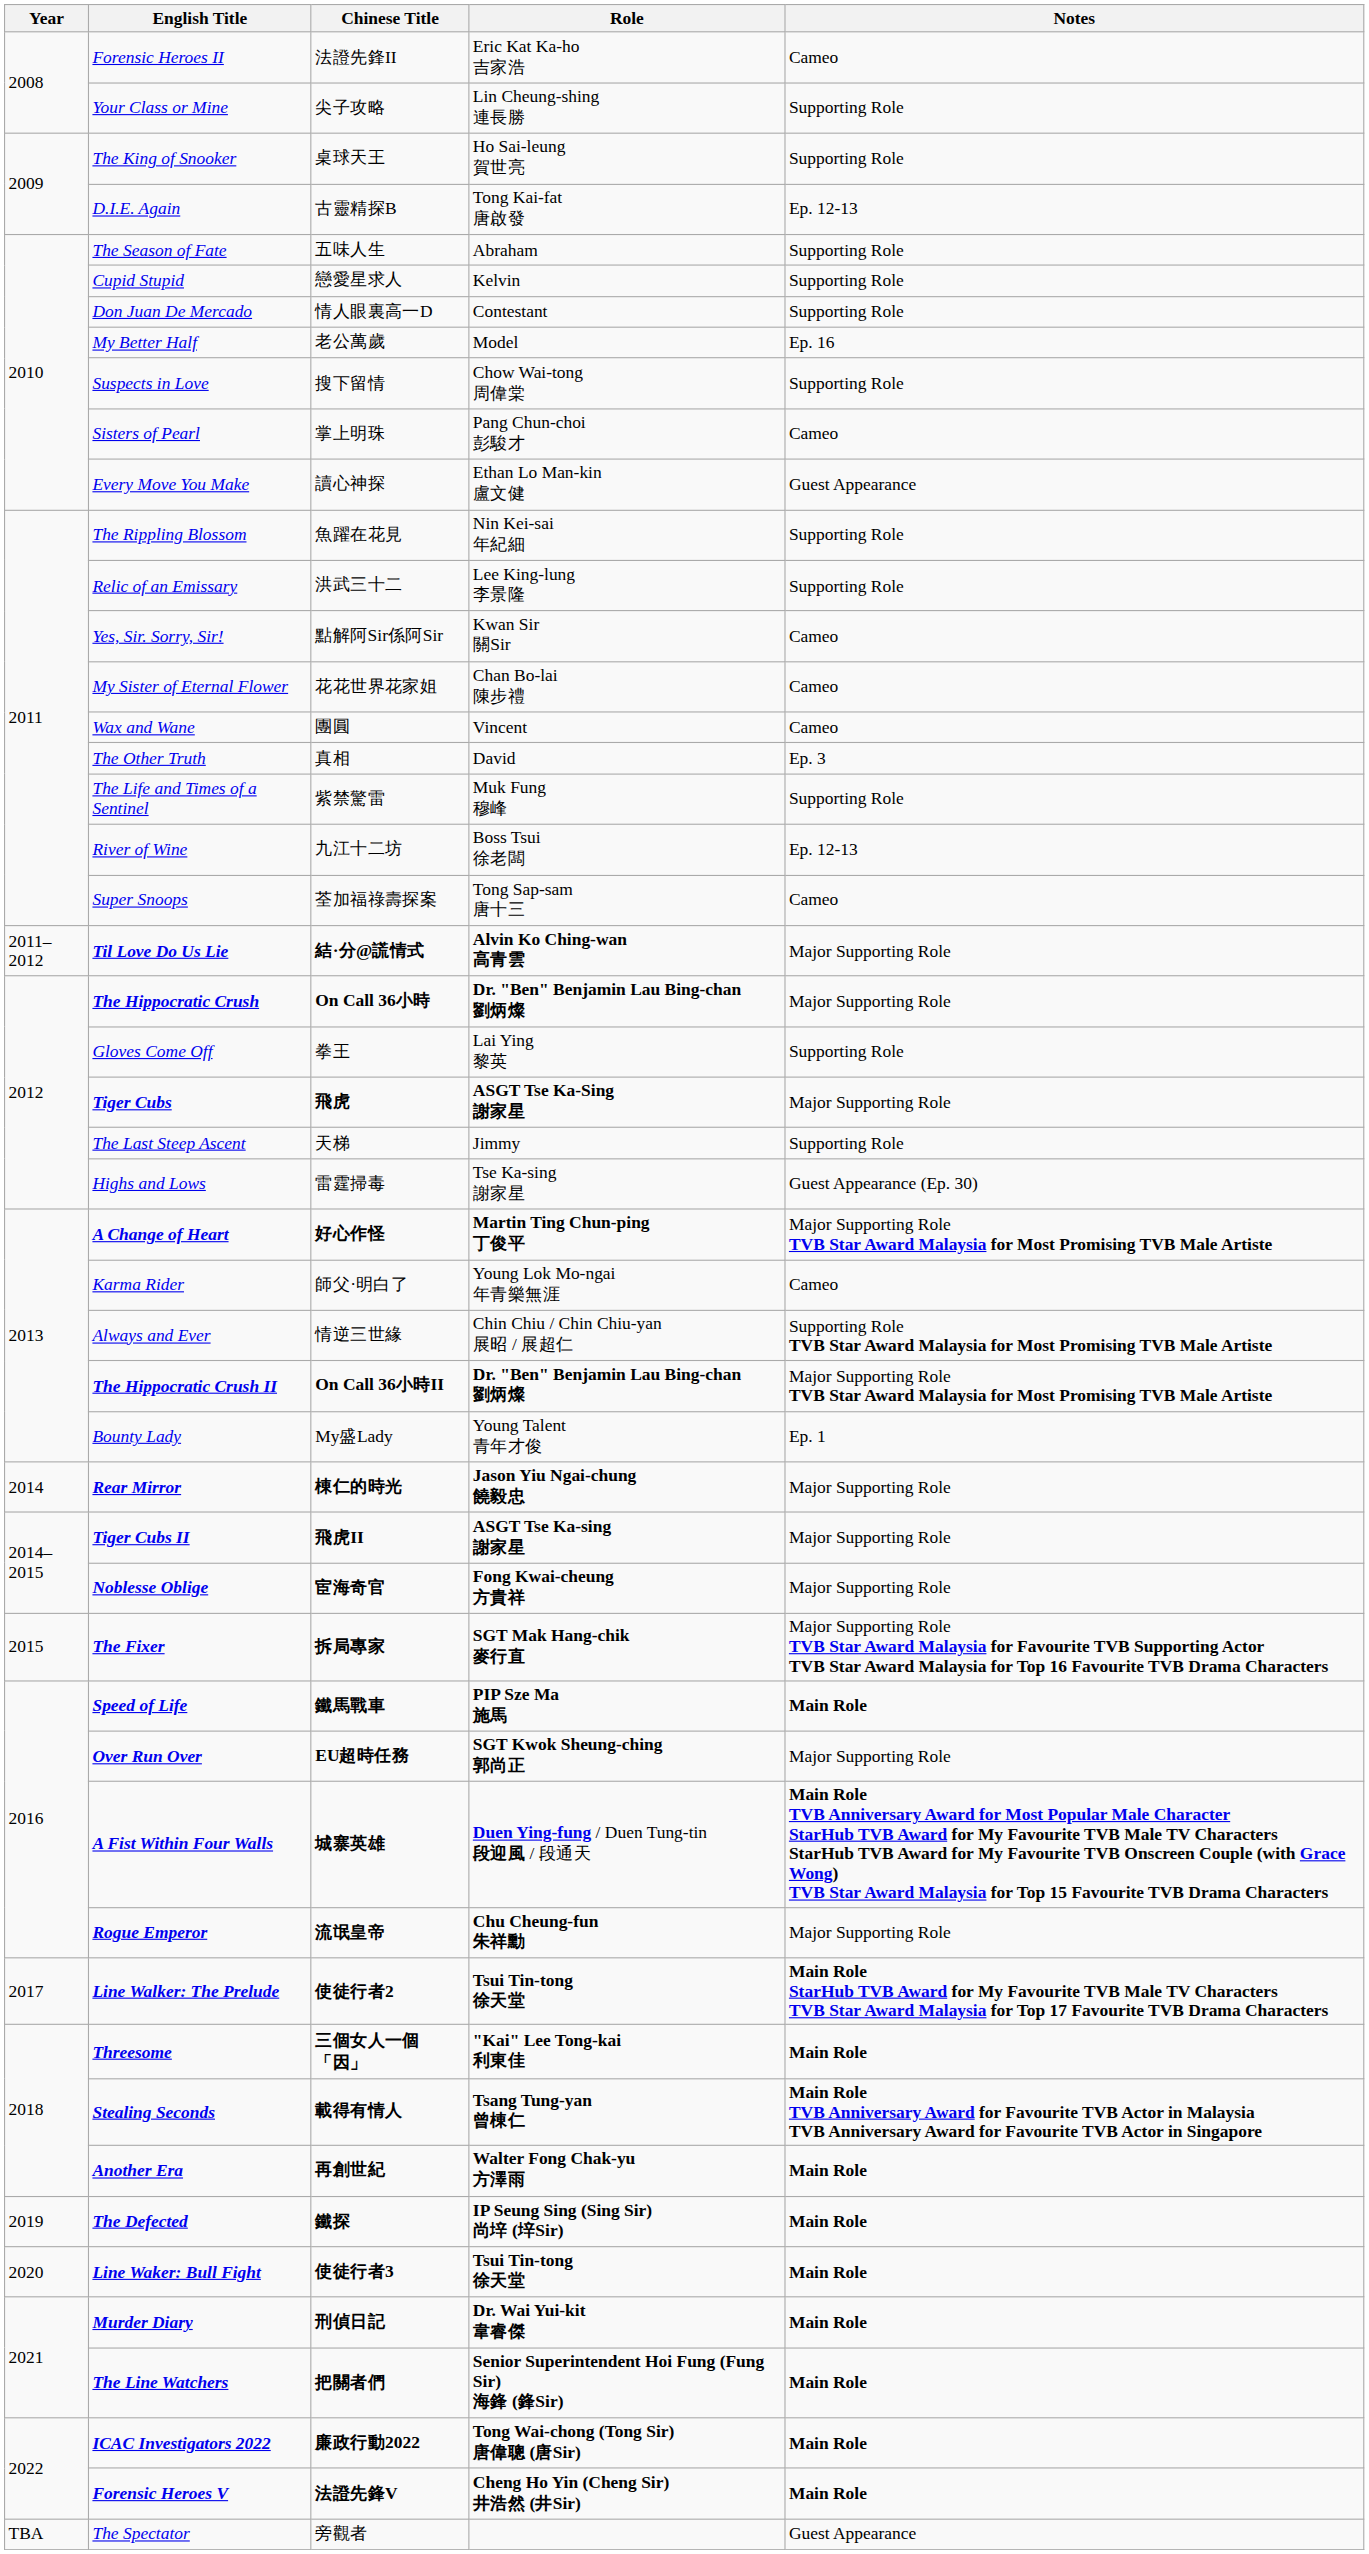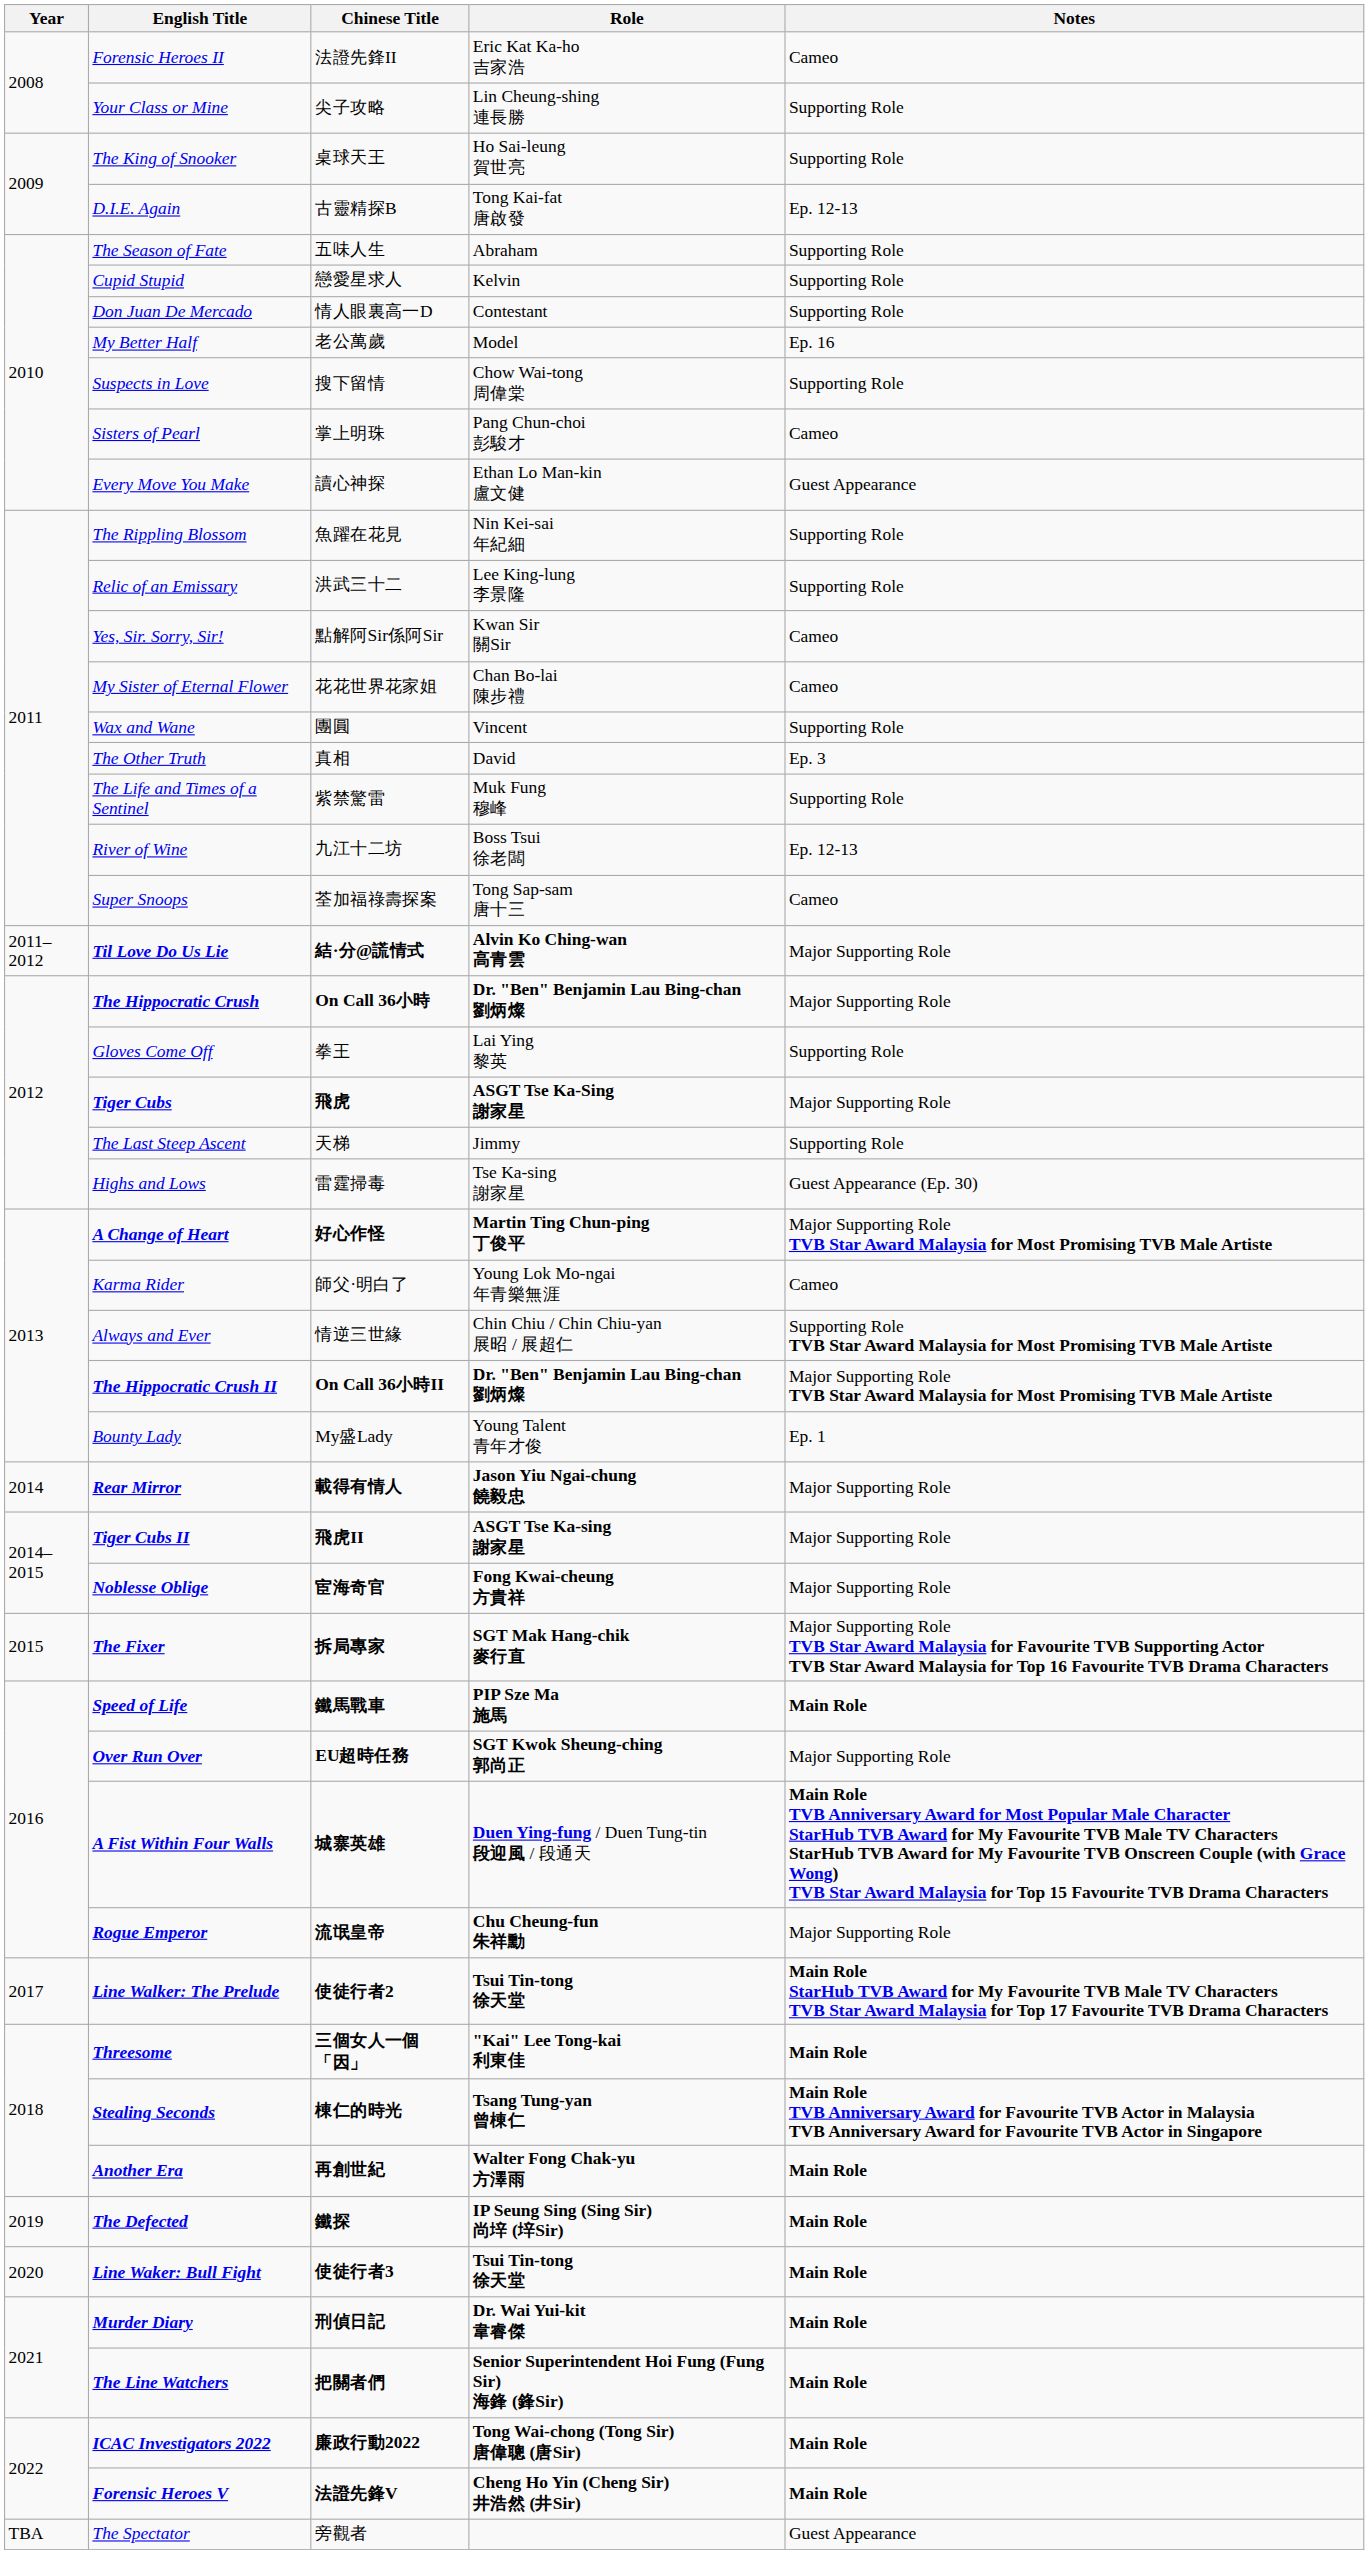Wax and Wane | Notes: Cameo -> Supporting Role
Rear Mirror | Chinese Title: 棟仁的時光 -> 載得有情人
Stealing Seconds | Chinese Title: 載得有情人 -> 棟仁的時光
